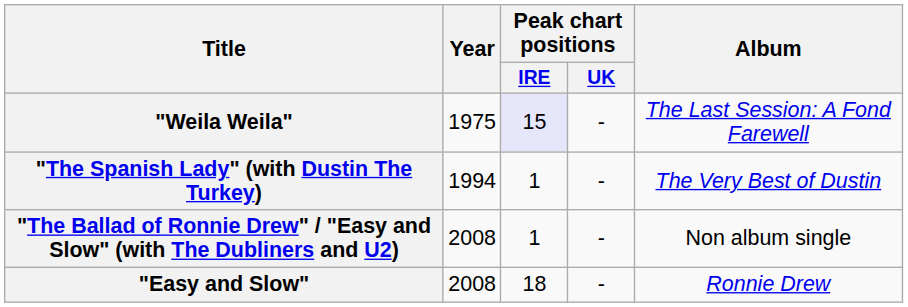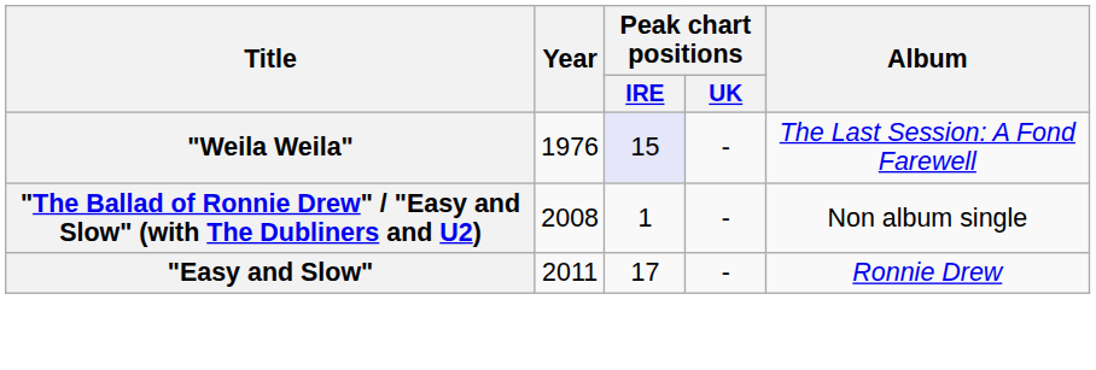"Weila Weila" | Year: 1975 -> 1976
- row: "The Spanish Lady" (with Dustin The Turkey) | 1994 | 1 | - | The Very Best of Dustin
"Easy and Slow" | Year: 2008 -> 2011
"Easy and Slow" | Peak chart positions / IRE: 18 -> 17
